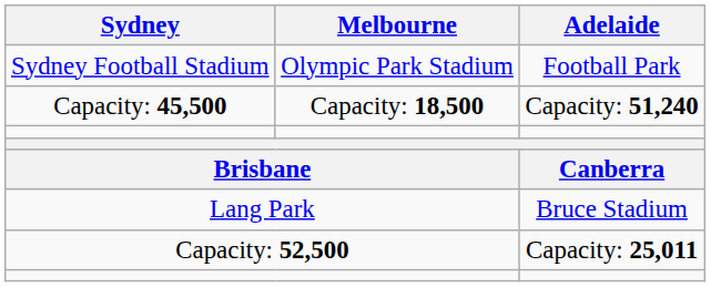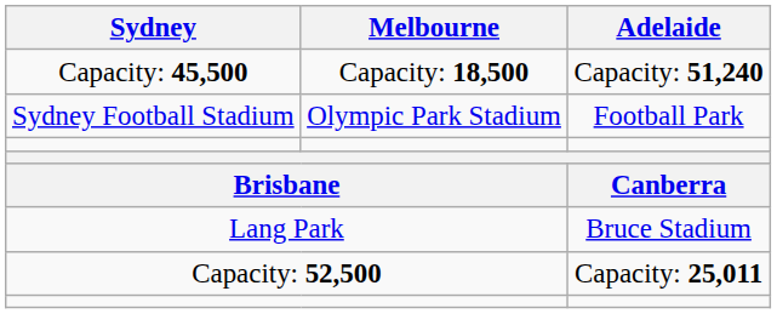rows swapped: Sydney Football Stadium <-> Capacity: 45,500
